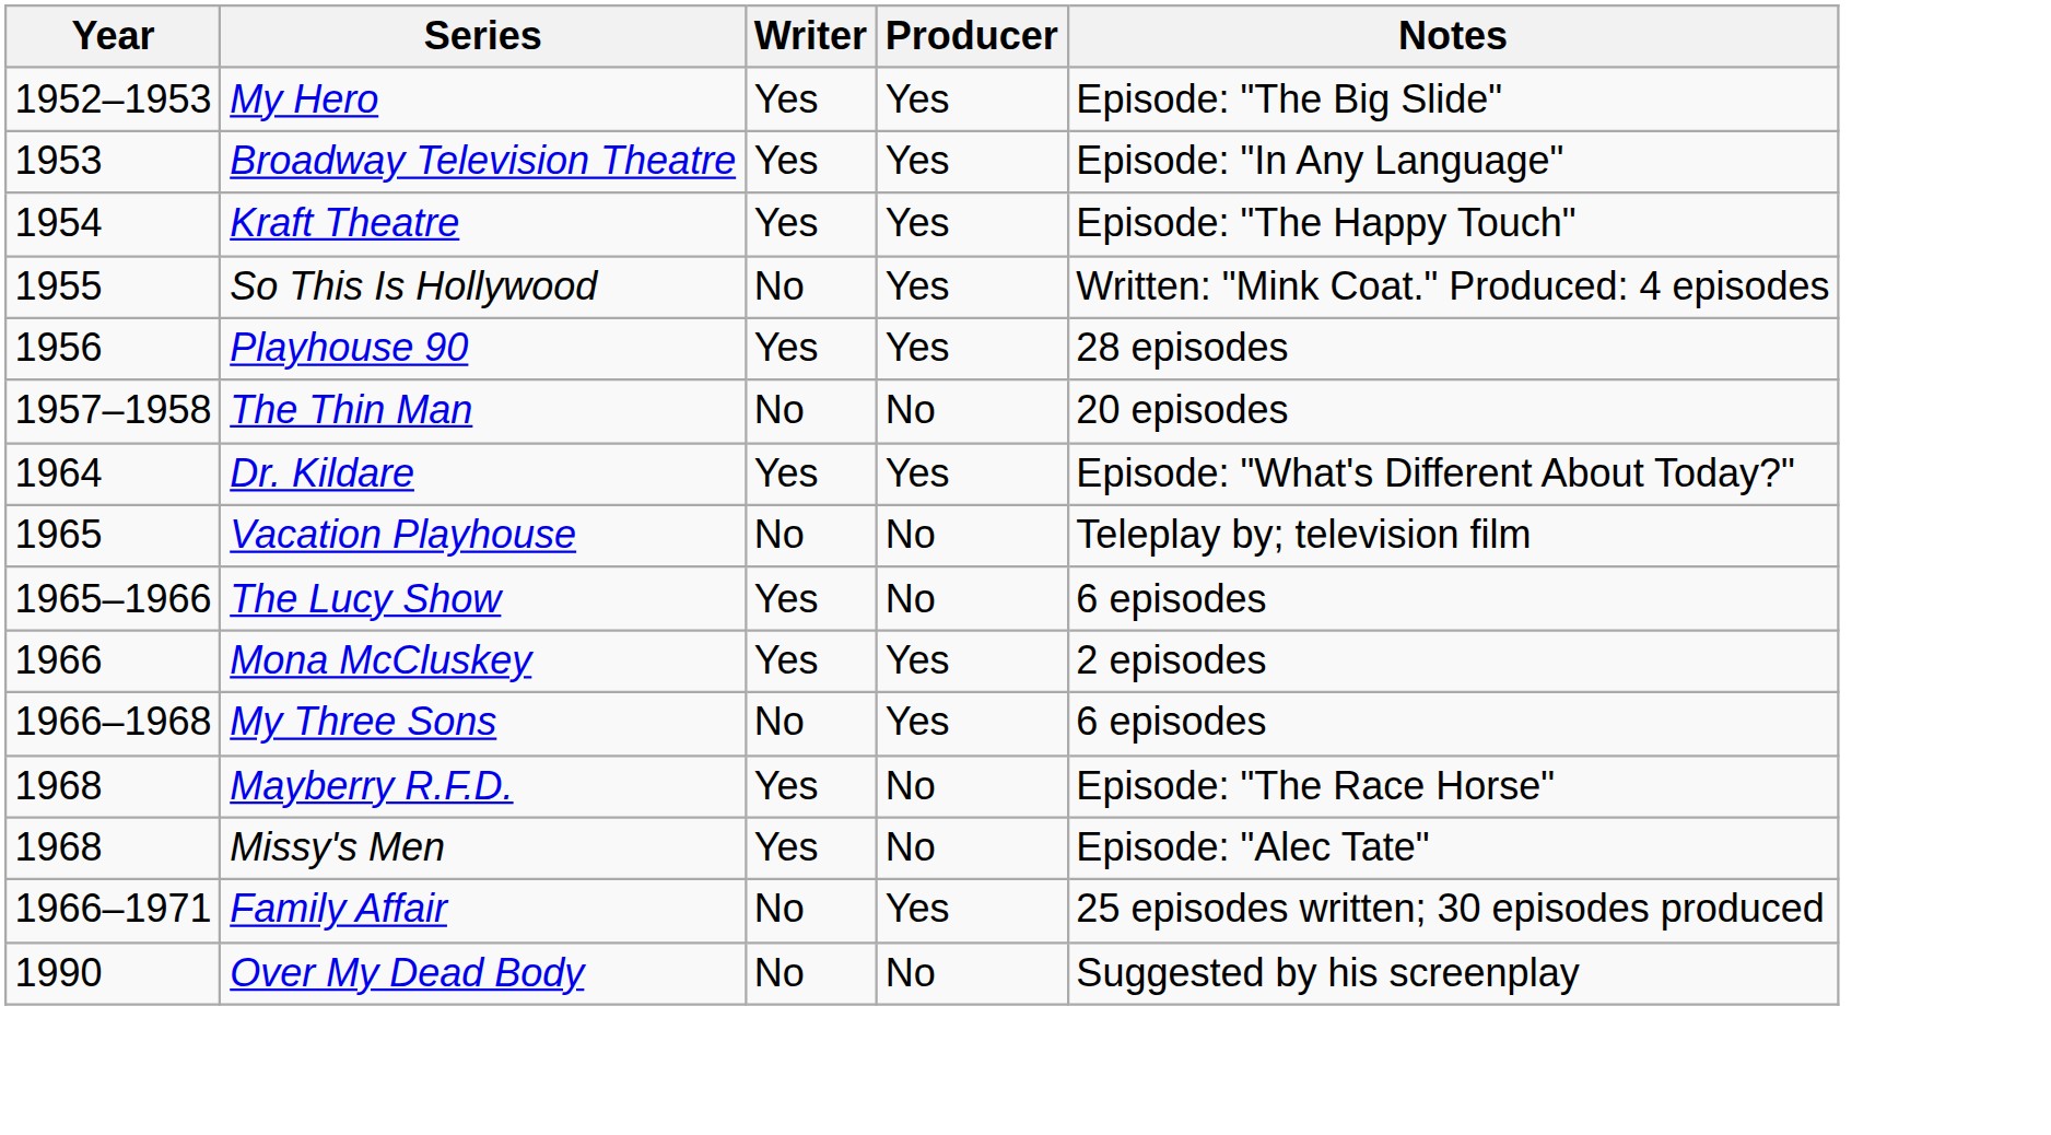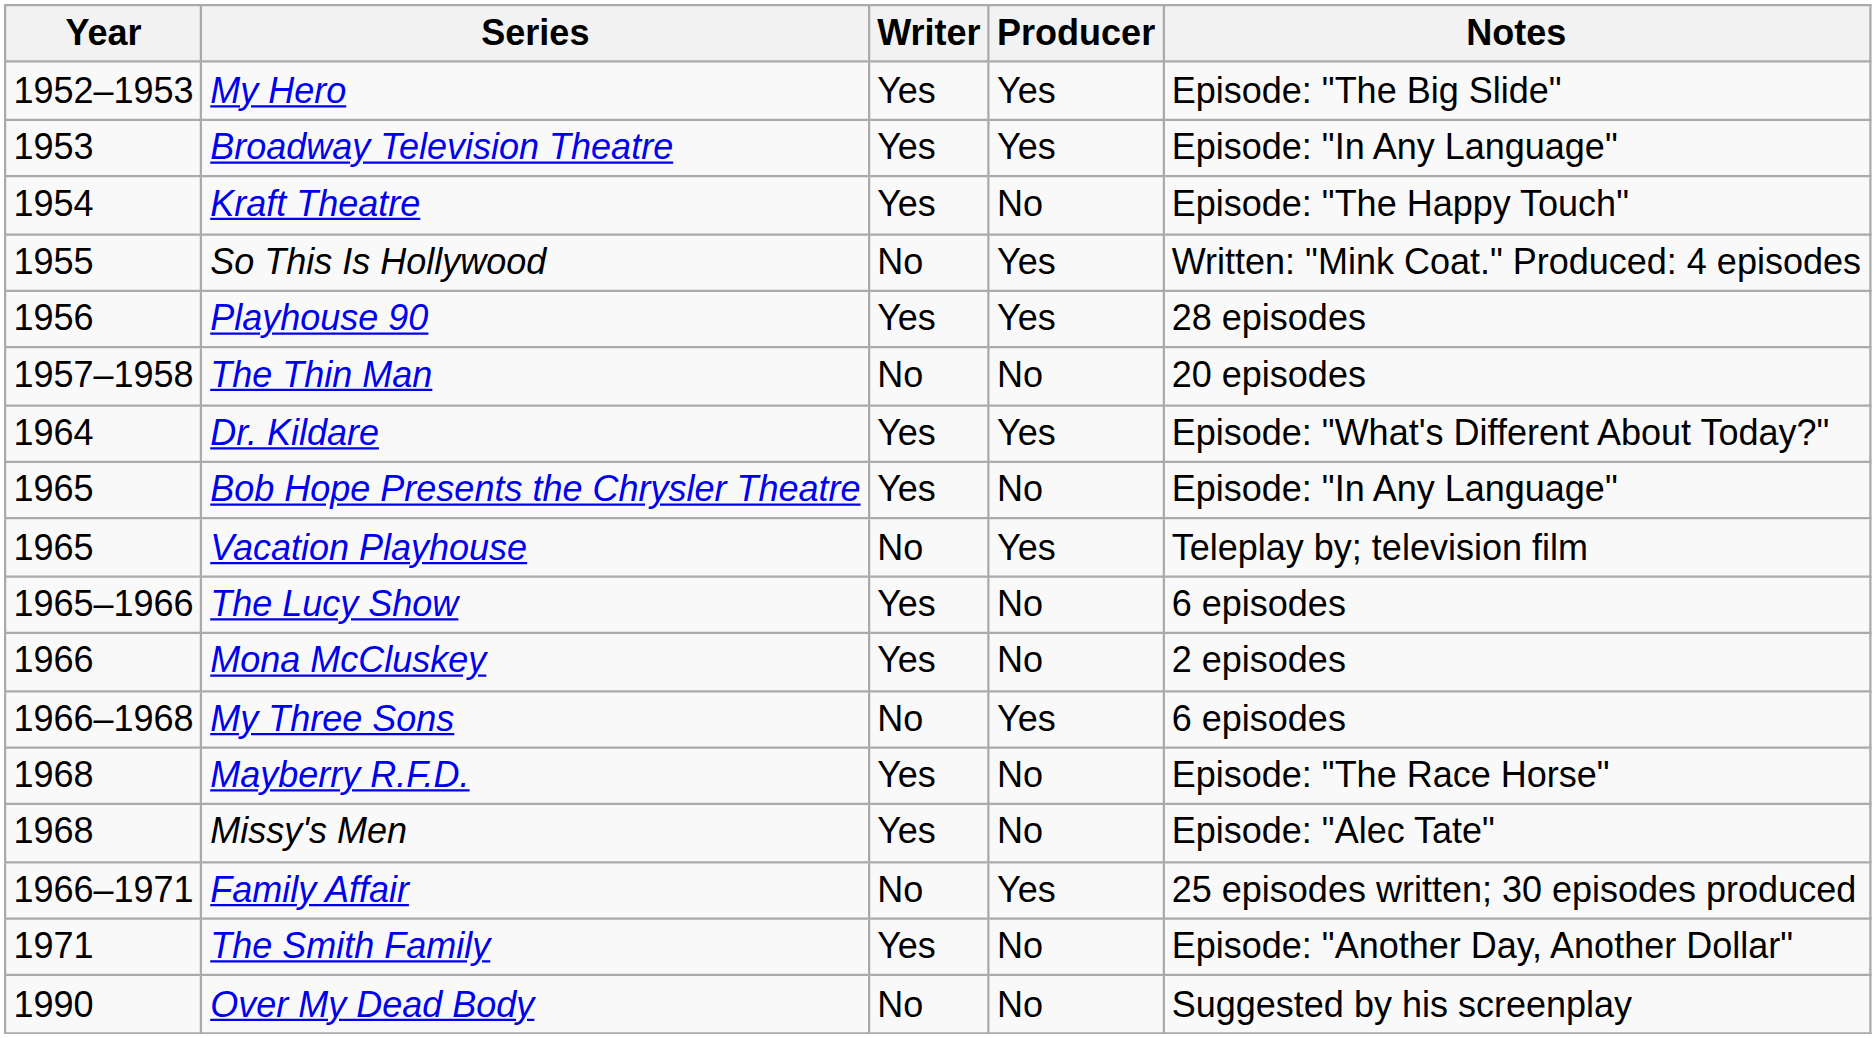Kraft Theatre | Producer: Yes -> No
+ row: 1965 | Bob Hope Presents the Chrysler Theatre | Yes | No | Episode: "In Any Language"
Vacation Playhouse | Producer: No -> Yes
Mona McCluskey | Producer: Yes -> No
+ row: 1971 | The Smith Family | Yes | No | Episode: "Another Day, Another Dollar"
